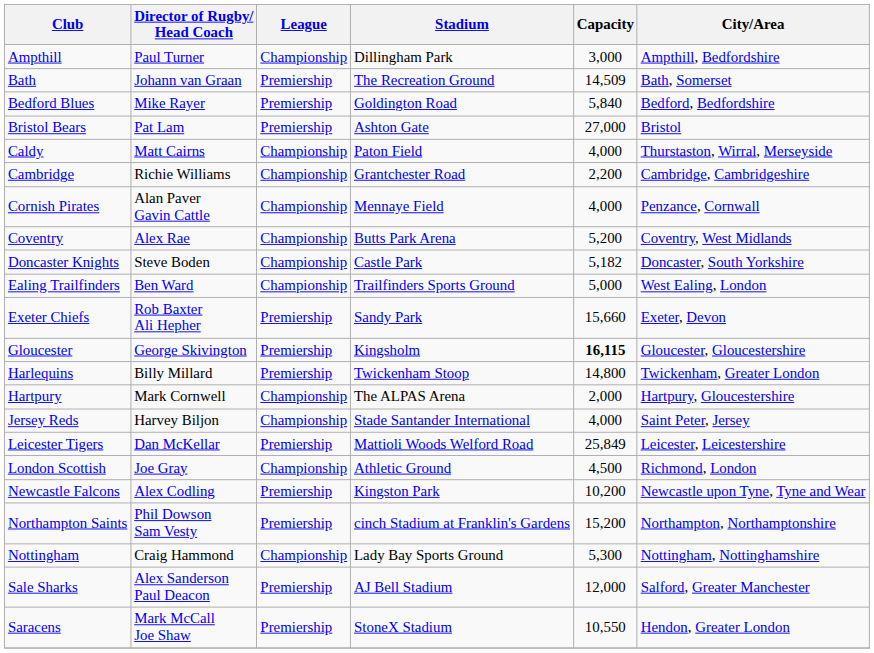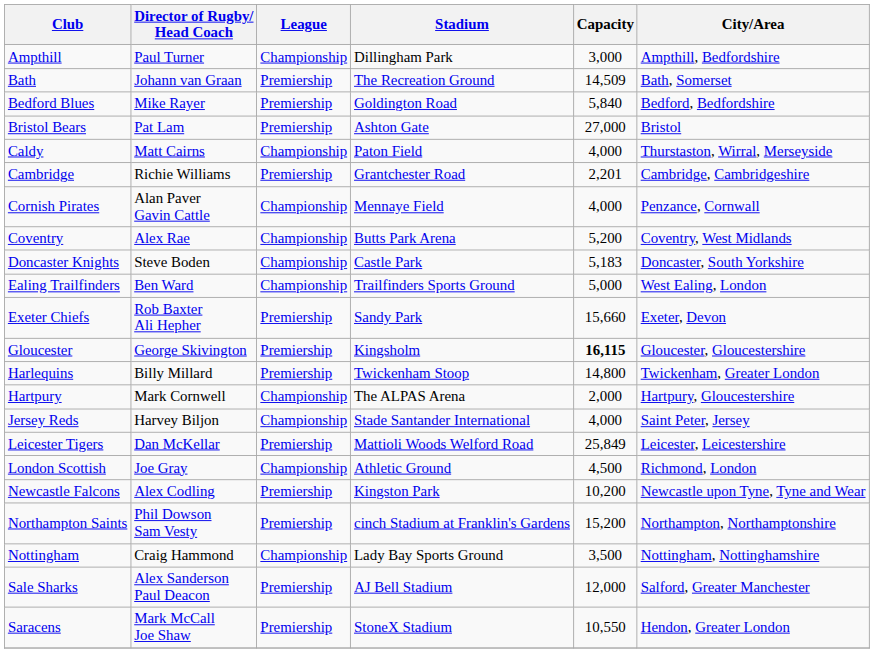Cambridge | League: Championship -> Premiership
Cambridge | Capacity: 2,200 -> 2,201
Doncaster Knights | Capacity: 5,182 -> 5,183
Nottingham | Capacity: 5,300 -> 3,500
